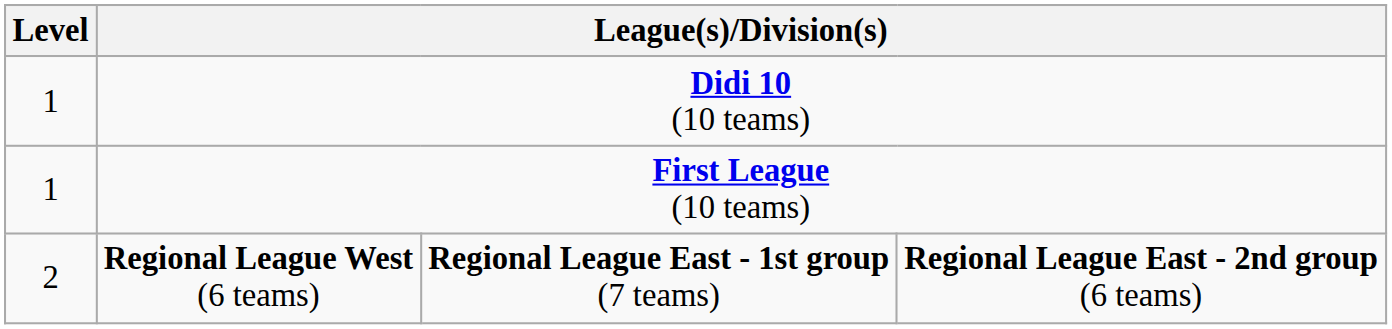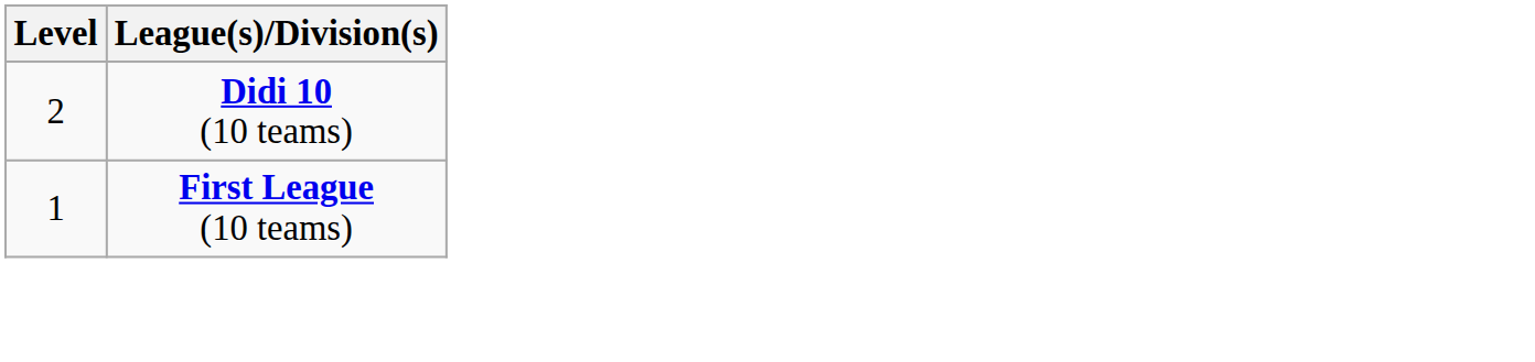Didi 10 (10 teams) | Level: 1 -> 2
- row: 2 | Regional League West (6 teams) | Regional League East - 1st group (7 teams) | Regional League East - 2nd group (6 teams)
